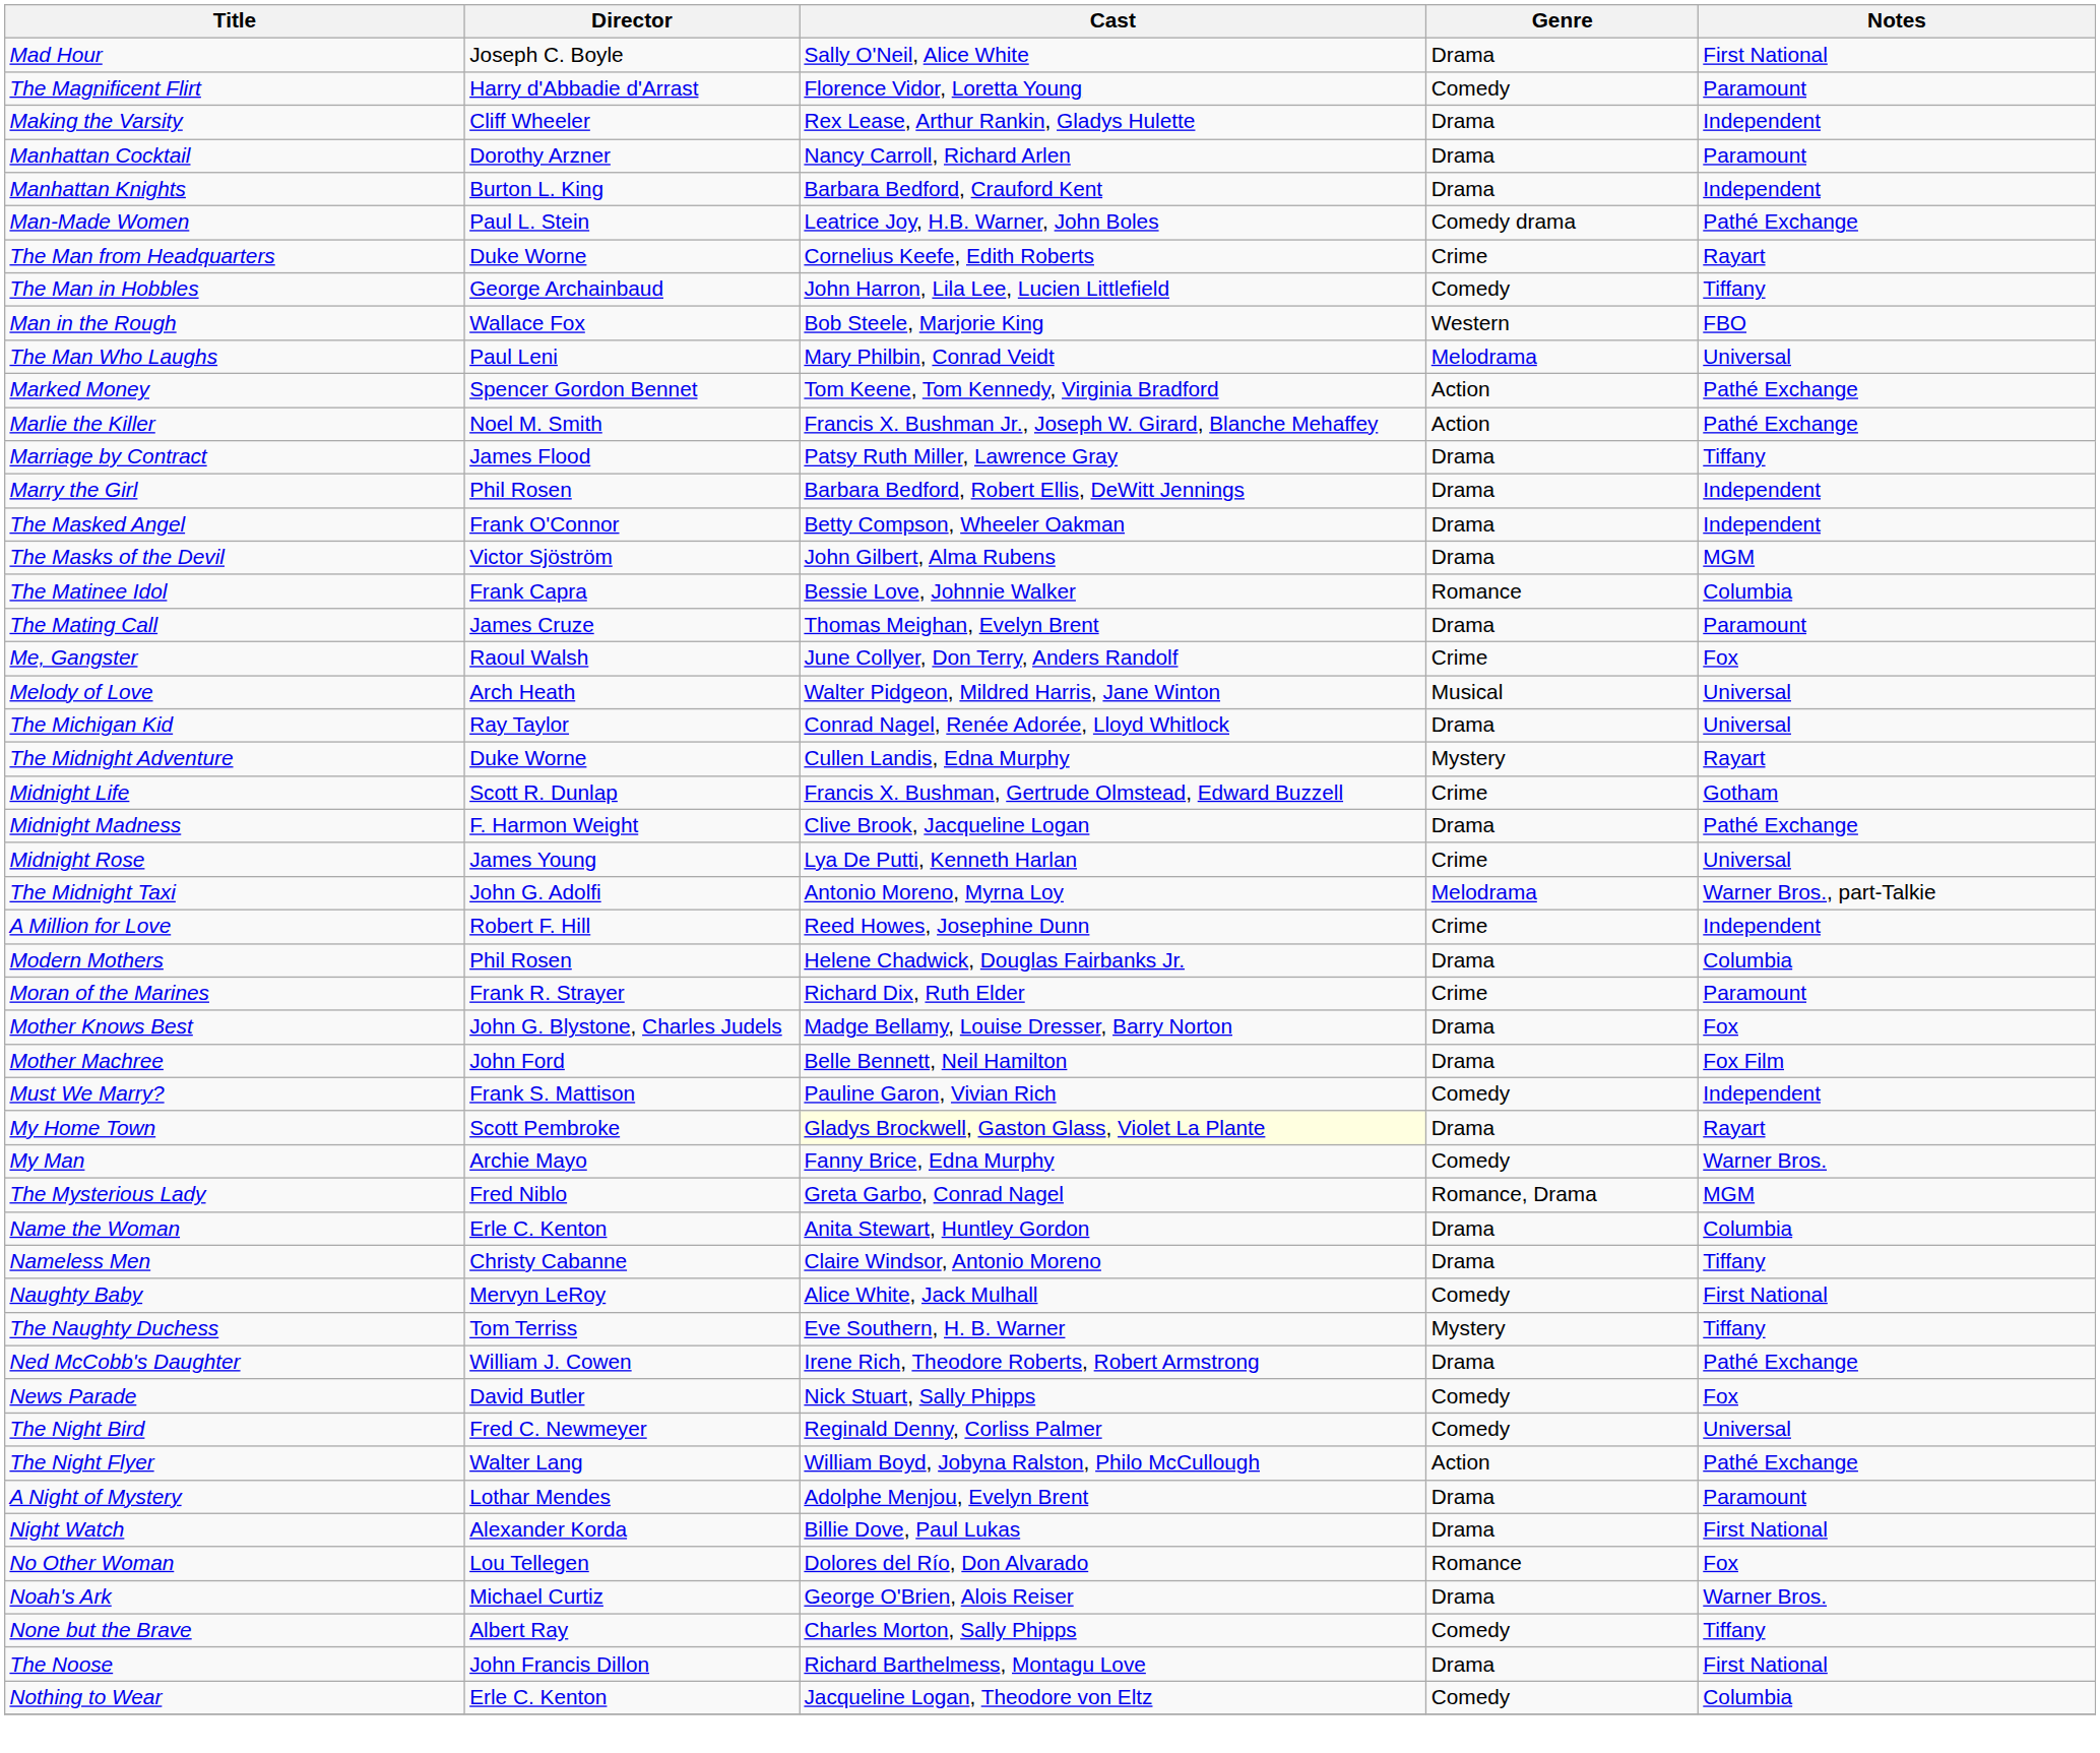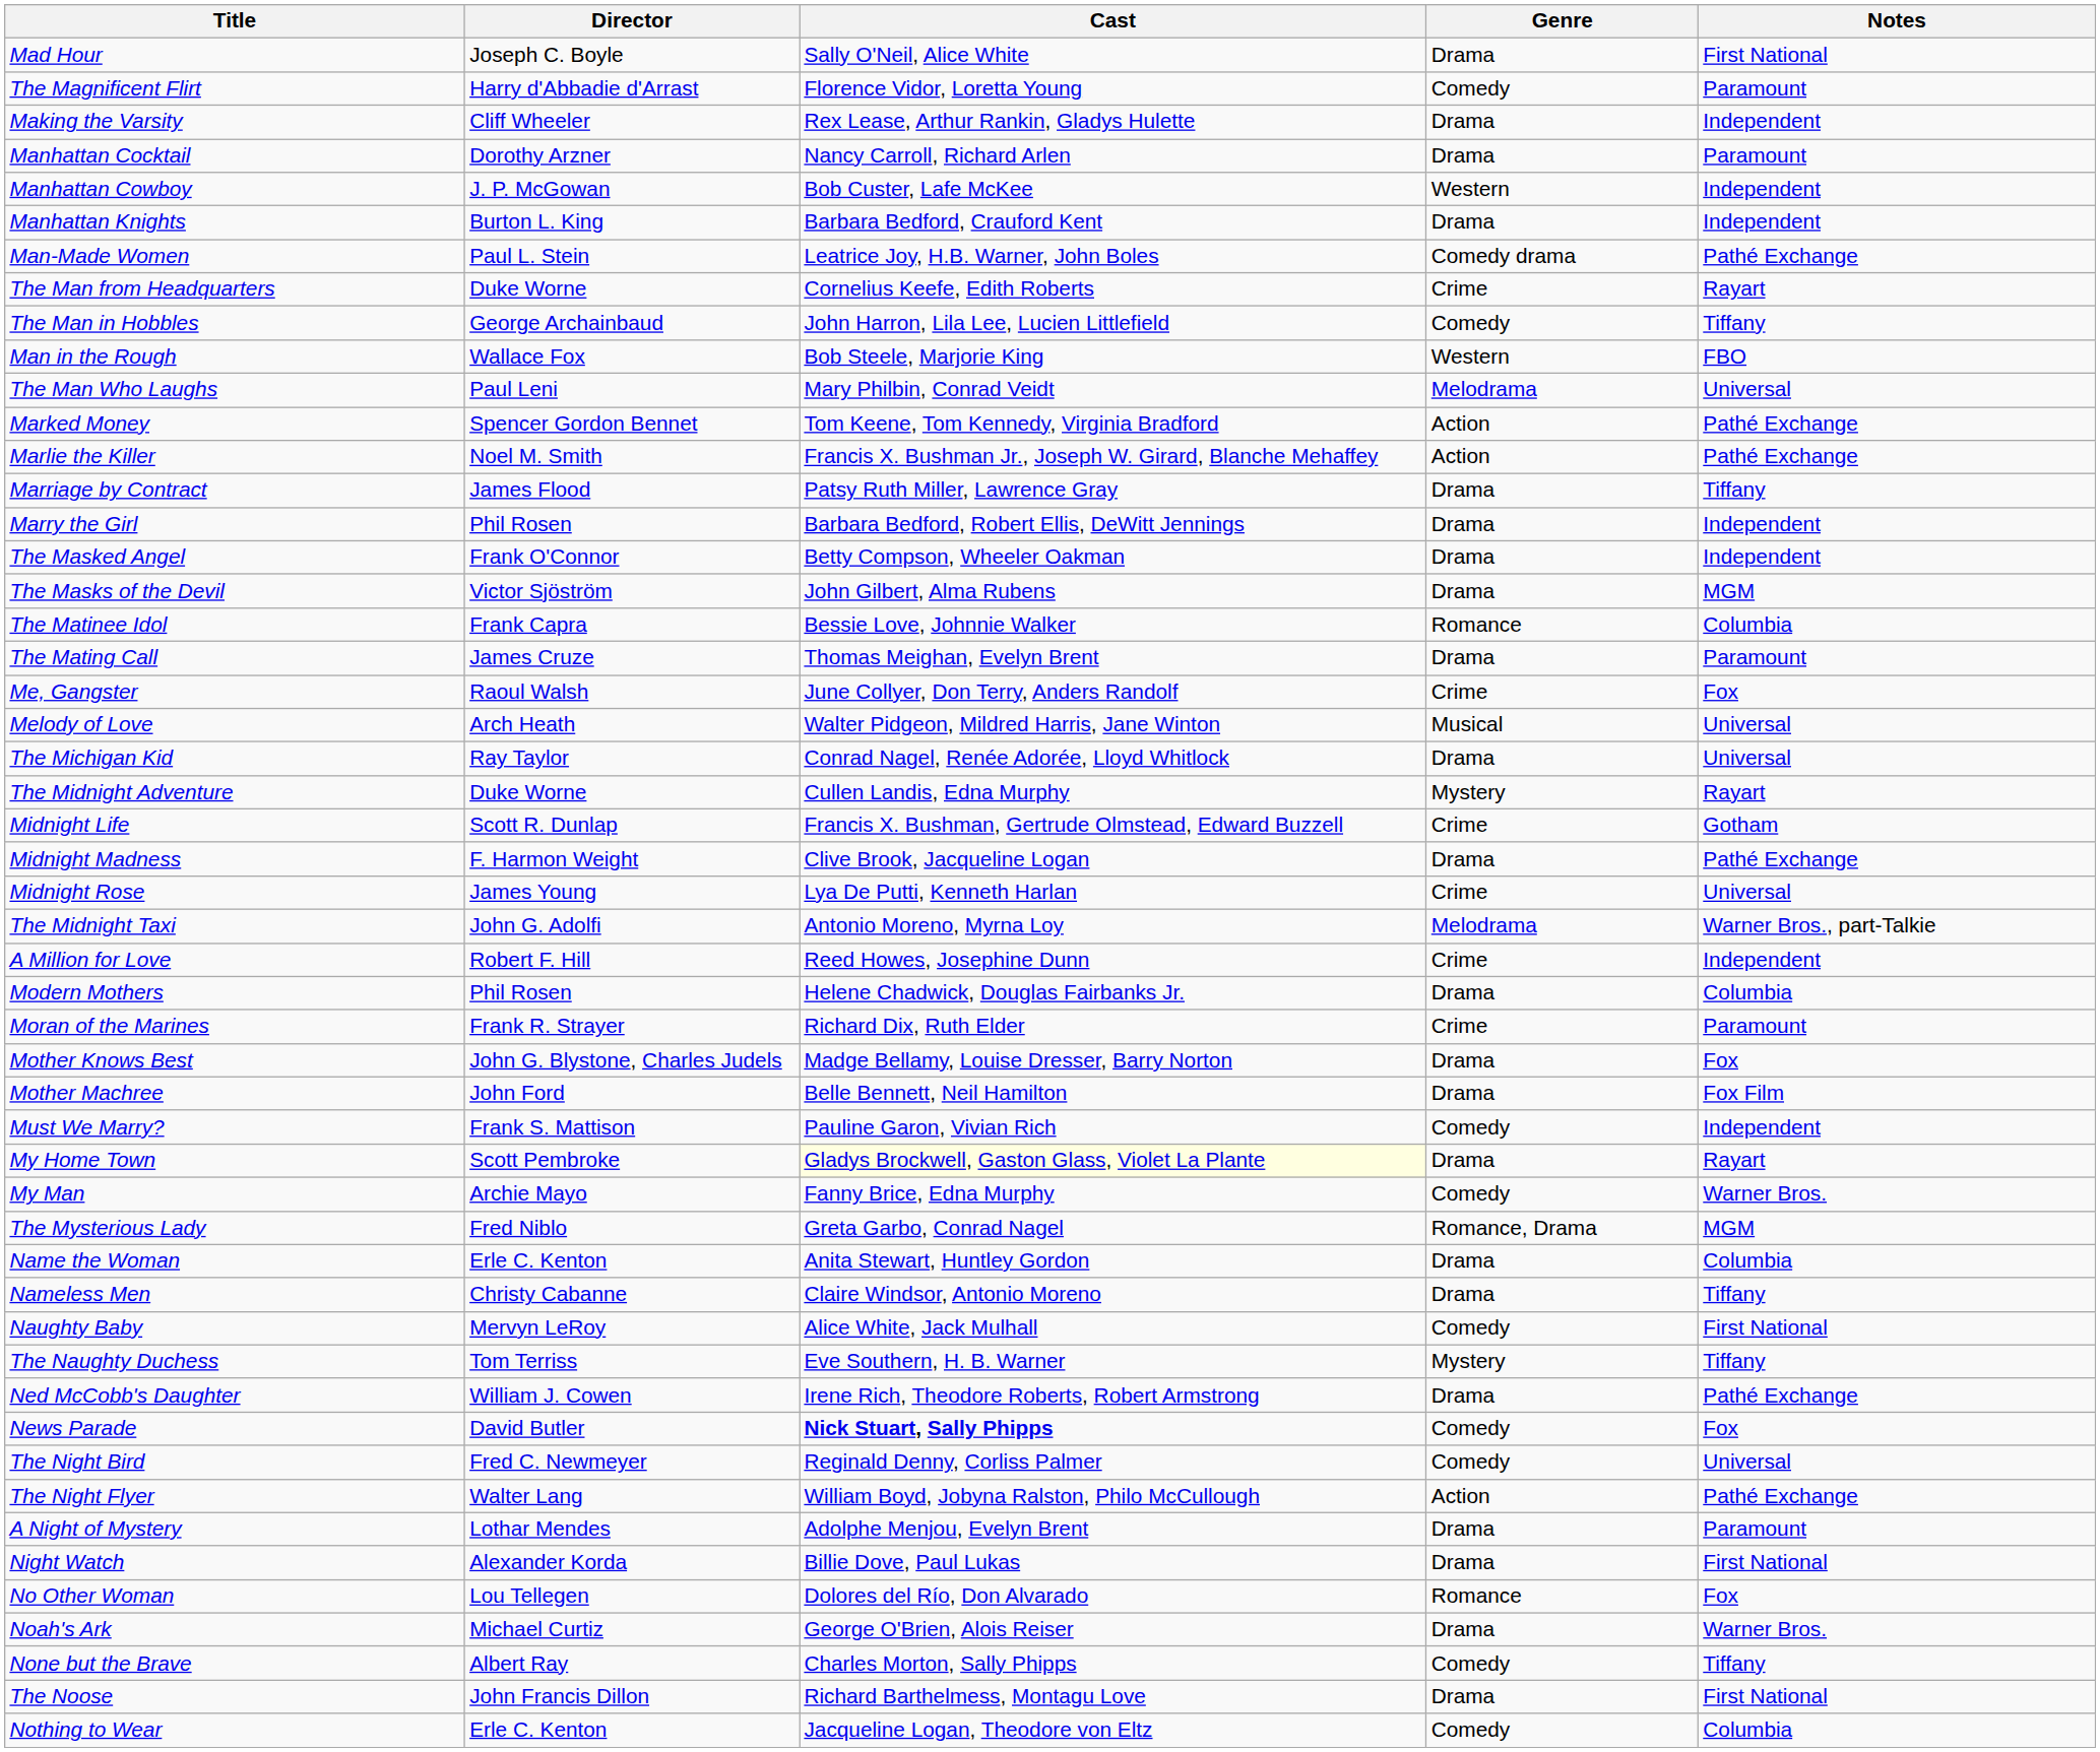+ row: Manhattan Cowboy | J. P. McGowan | Bob Custer, Lafe McKee | Western | Independent
News Parade | Cast: normal -> bold
